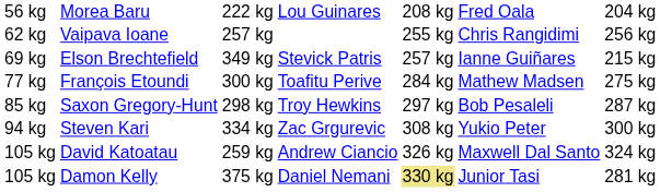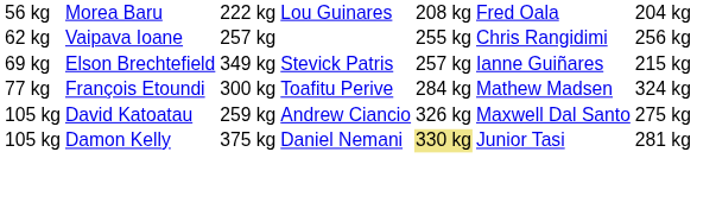François Etoundi | column 7: 275 kg -> 324 kg
- row: 85 kg | Saxon Gregory-Hunt | 298 kg | Troy Hewkins | 297 kg | Bob Pesaleli | 287 kg
- row: 94 kg | Steven Kari | 334 kg | Zac Grgurevic | 308 kg | Yukio Peter | 300 kg
David Katoatau | column 7: 324 kg -> 275 kg
